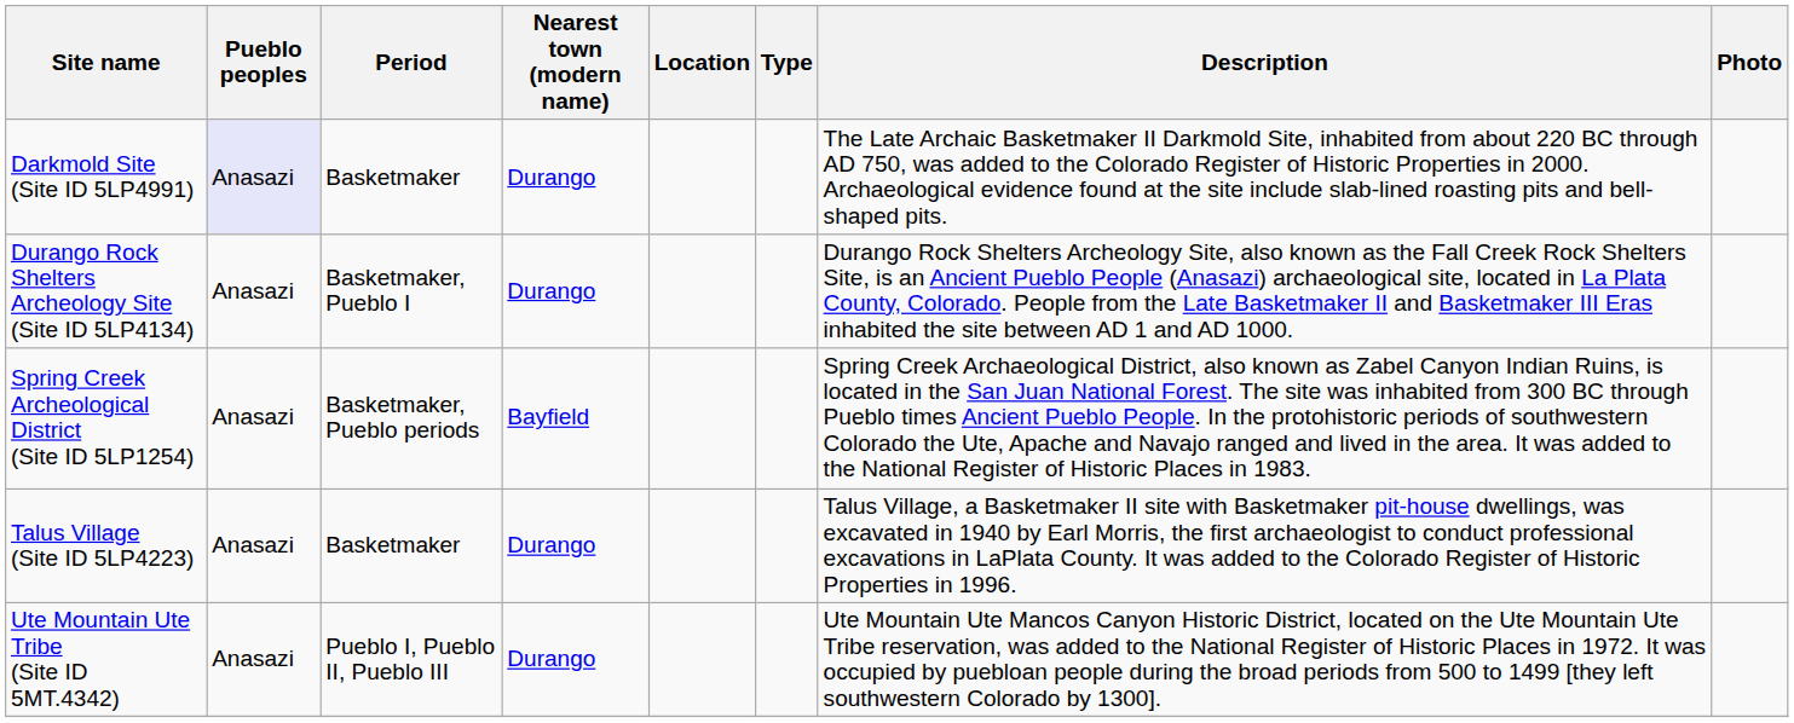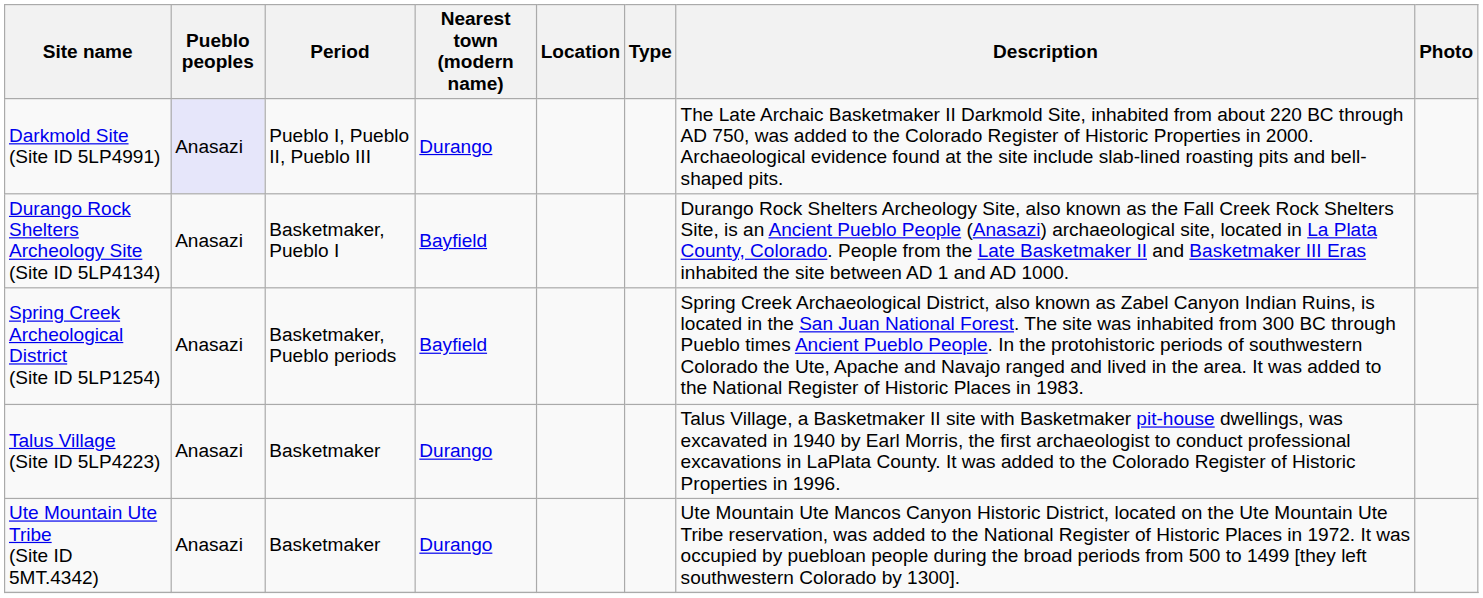Darkmold Site (Site ID 5LP4991) | Period: Basketmaker -> Pueblo I, Pueblo II, Pueblo III
Durango Rock Shelters Archeology Site (Site ID 5LP4134) | Nearest town (modern name): Durango -> Bayfield
Ute Mountain Ute Tribe (Site ID 5MT.4342) | Period: Pueblo I, Pueblo II, Pueblo III -> Basketmaker
